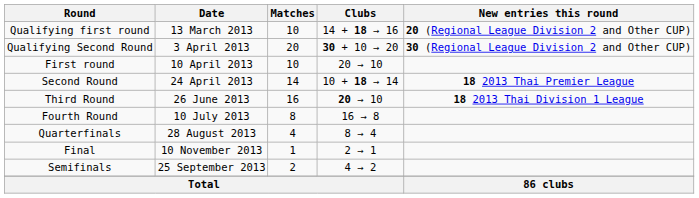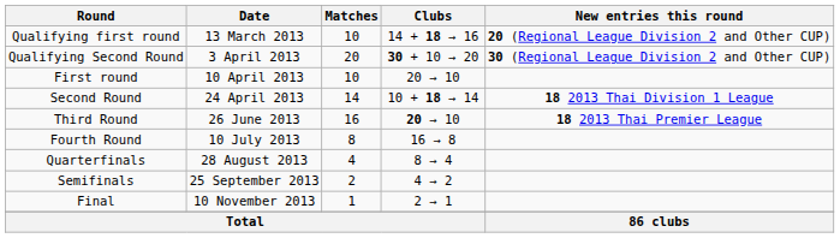Second Round | New entries this round: 18 2013 Thai Premier League -> 18 2013 Thai Division 1 League
Third Round | New entries this round: 18 2013 Thai Division 1 League -> 18 2013 Thai Premier League
rows swapped: Semifinals <-> Final
